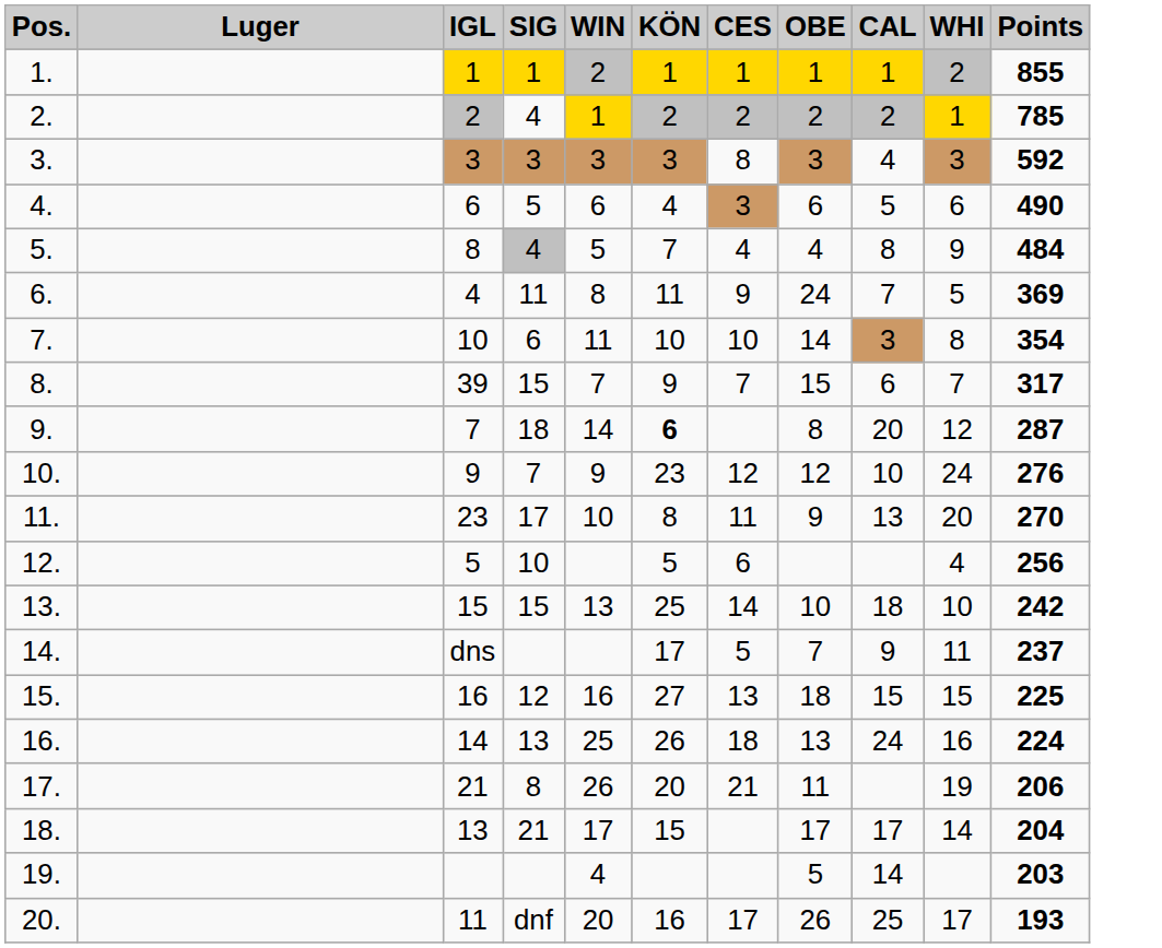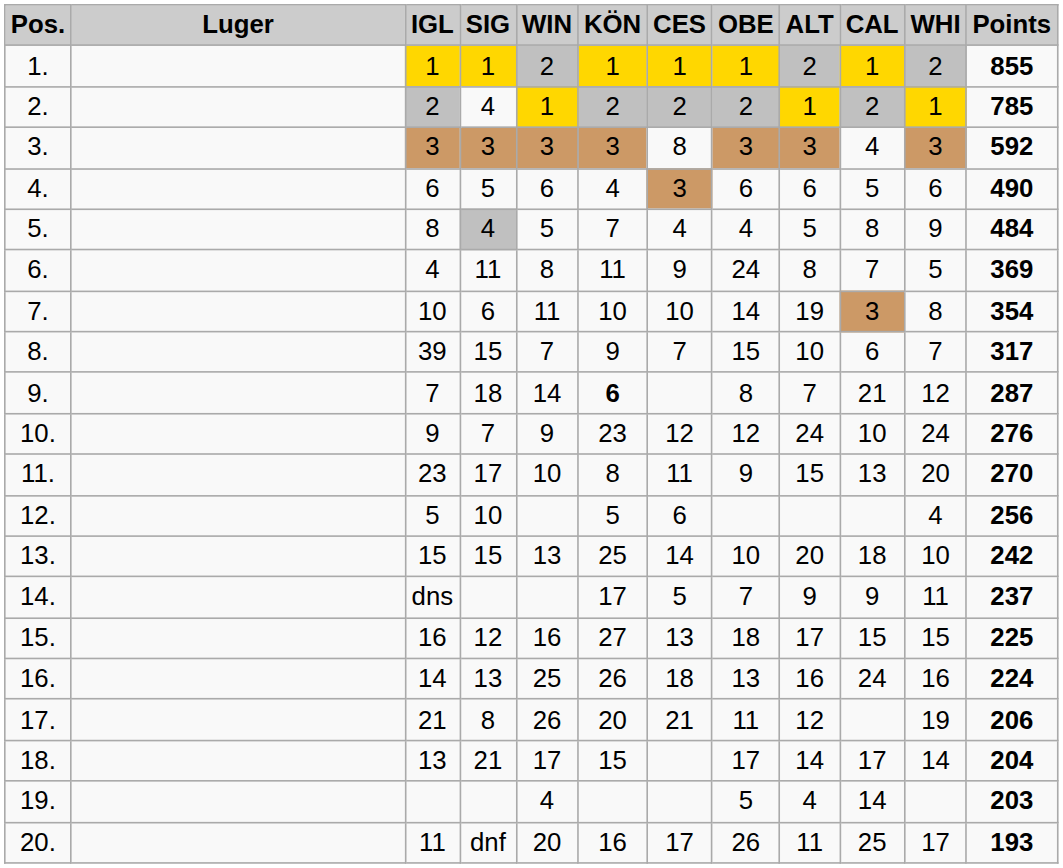+ column: ALT | 2 | 1 | 3 | 6 | 5 | 8 | 19 | 10 | 7 | 24 | 15 | 20 | 9 | 17 | 16 | 12 | 14 | 4 | 11
9. | CAL: 20 -> 21
